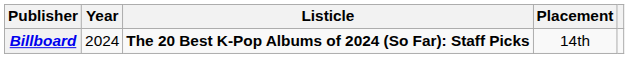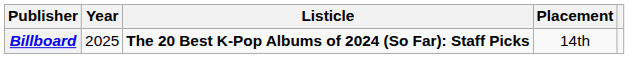Billboard | Year: 2024 -> 2025
